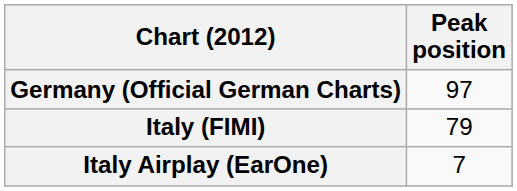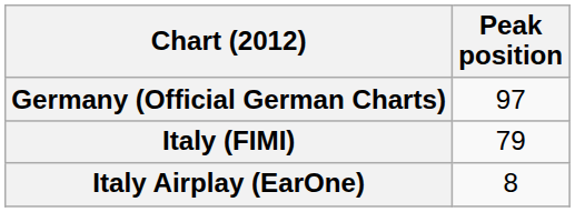Italy Airplay (EarOne) | Peak position: 7 -> 8
